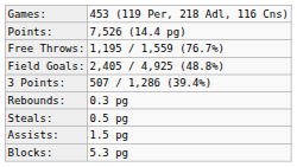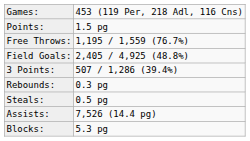Points: | column 2: 7,526 (14.4 pg) -> 1.5 pg
Assists: | column 2: 1.5 pg -> 7,526 (14.4 pg)
